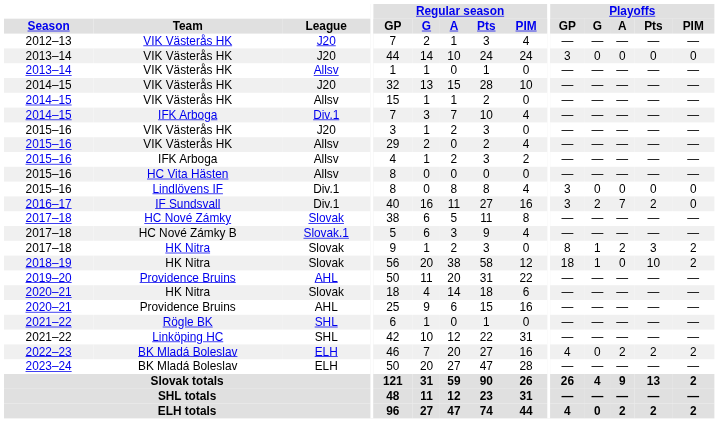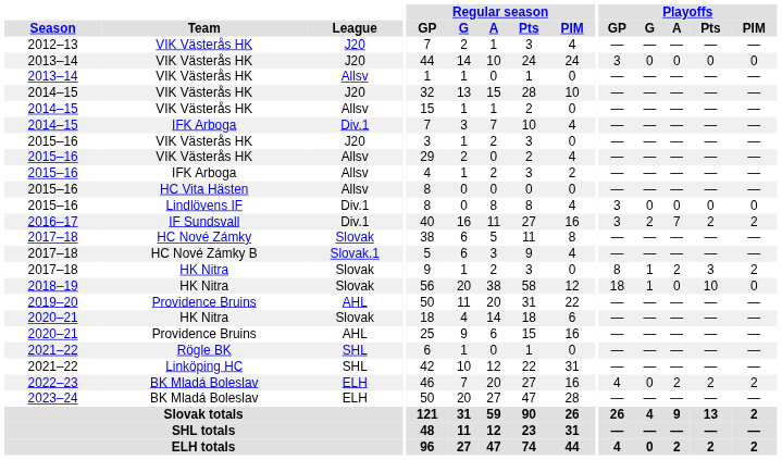2016–17 | Playoffs / PIM: 0 -> 2
2018–19 | Playoffs / PIM: 2 -> 0
